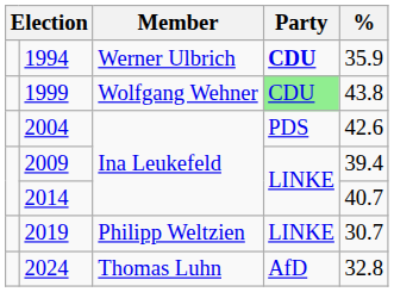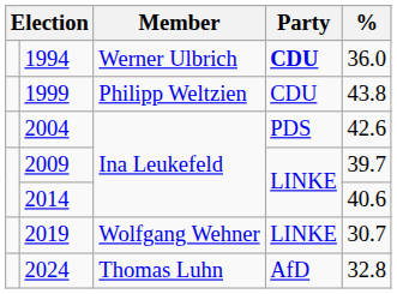1994 | %: 35.9 -> 36.0
1999 | Member: Wolfgang Wehner -> Philipp Weltzien
1999 | Party: lightgreen background -> no background
2009 | %: 39.4 -> 39.7
2014 | %: 40.7 -> 40.6
2019 | Member: Philipp Weltzien -> Wolfgang Wehner
